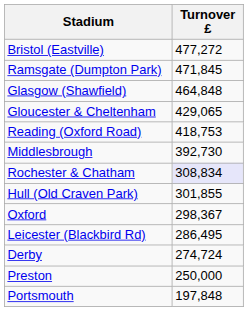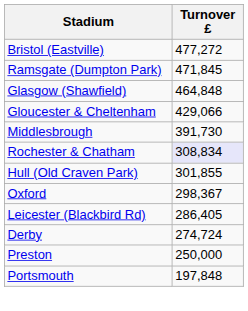Gloucester & Cheltenham | Turnover £: 429,065 -> 429,066
- row: Reading (Oxford Road) | 418,753
Middlesbrough | Turnover £: 392,730 -> 391,730
Leicester (Blackbird Rd) | Turnover £: 286,495 -> 286,405
